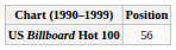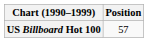US Billboard Hot 100 | Position: 56 -> 57
